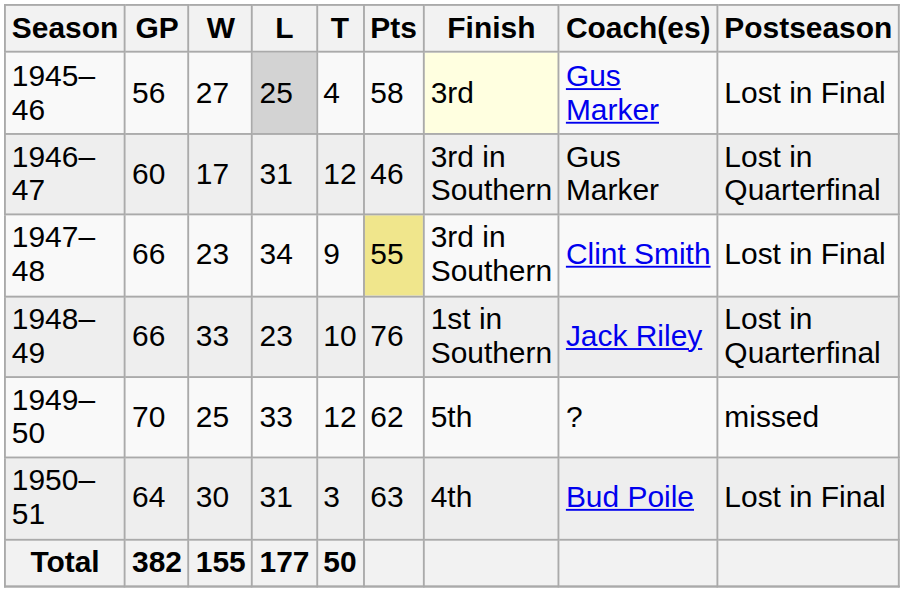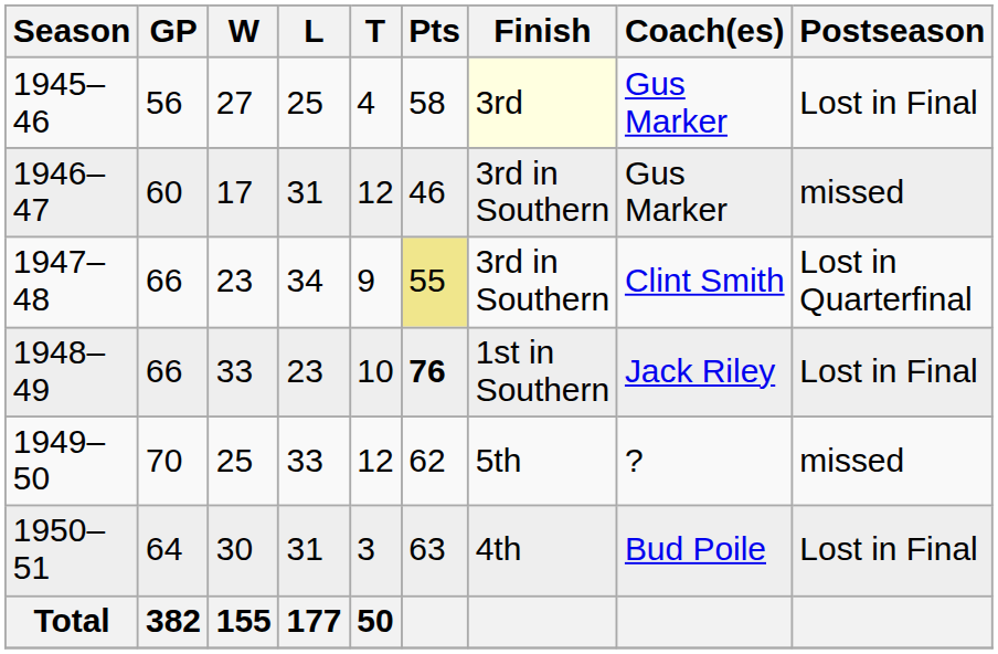1945–46 | L: lightgrey background -> no background
1946–47 | Postseason: Lost in Quarterfinal -> missed
1947–48 | Postseason: Lost in Final -> Lost in Quarterfinal
1948–49 | Pts: normal -> bold
1948–49 | Postseason: Lost in Quarterfinal -> Lost in Final
